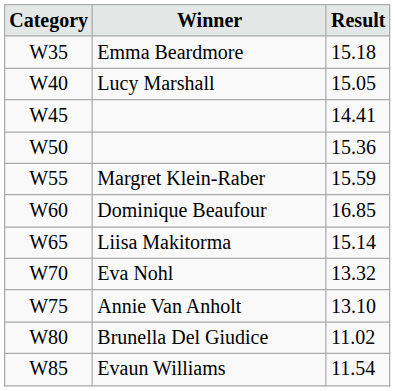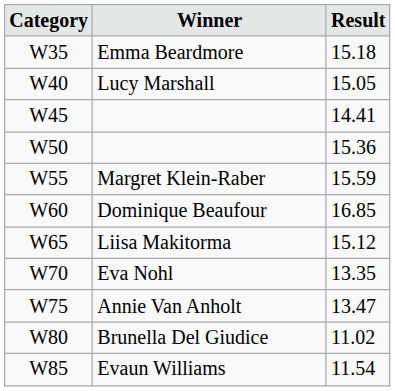Liisa Makitorma | Result: 15.14 -> 15.12
Eva Nohl | Result: 13.32 -> 13.35
Annie Van Anholt | Result: 13.10 -> 13.47
